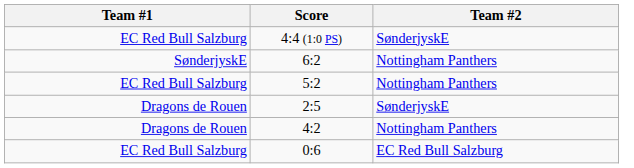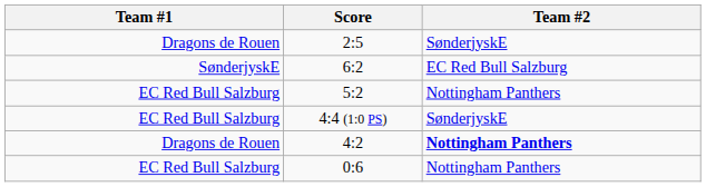rows swapped: 4:4 (1:0 PS) <-> 2:5
6:2 | Team #2: Nottingham Panthers -> EC Red Bull Salzburg
4:2 | Team #2: normal -> bold
0:6 | Team #2: EC Red Bull Salzburg -> Nottingham Panthers
